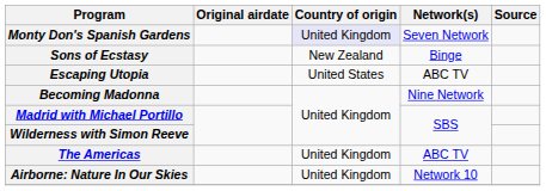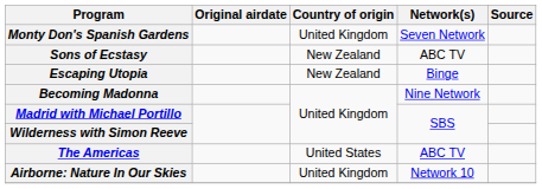Monty Don's Spanish Gardens | Country of origin: lavender background -> no background
Sons of Ecstasy | Network(s): Binge -> ABC TV
Escaping Utopia | Country of origin: United States -> New Zealand
Escaping Utopia | Network(s): ABC TV -> Binge
The Americas | Country of origin: United Kingdom -> United States
